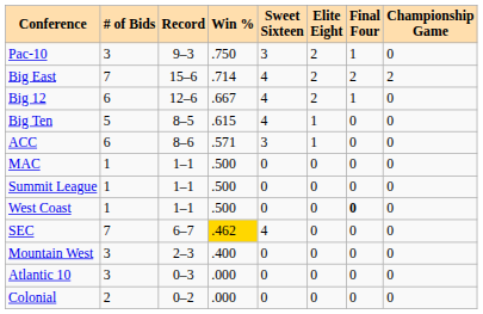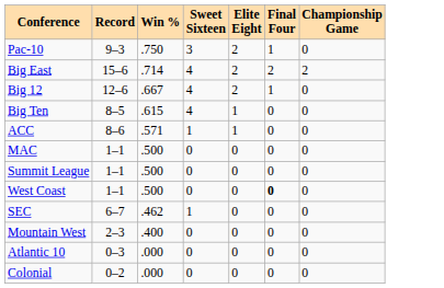- column: # of Bids | 3 | 7 | 6 | 5 | 6 | 1 | 1 | 1 | 7 | 3 | 3 | 2
ACC | Sweet Sixteen: 3 -> 1
SEC | Win %: gold background -> no background
SEC | Sweet Sixteen: 4 -> 1
